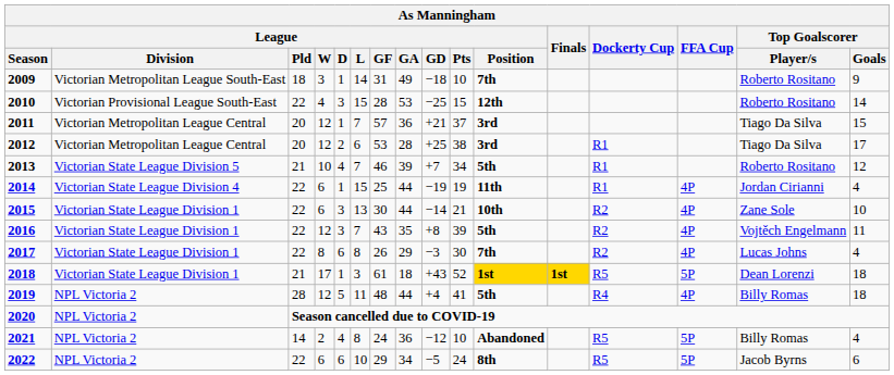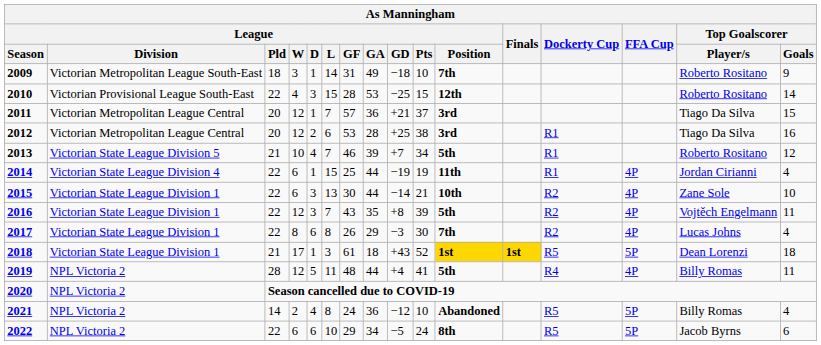2012 | Top Goalscorer / Goals: 17 -> 16
2019 | Top Goalscorer / Goals: 18 -> 11
